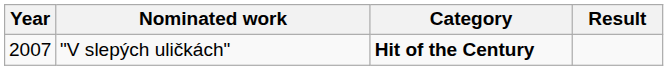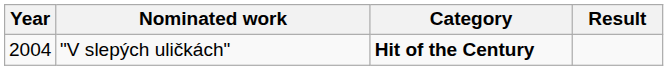"V slepých uličkách" | Year: 2007 -> 2004
